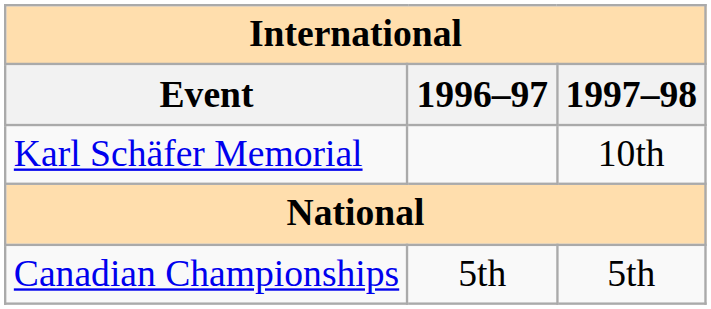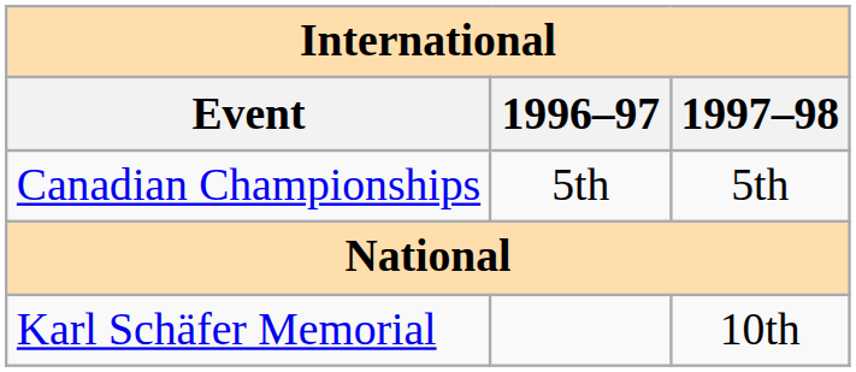rows swapped: Karl Schäfer Memorial <-> Canadian Championships
